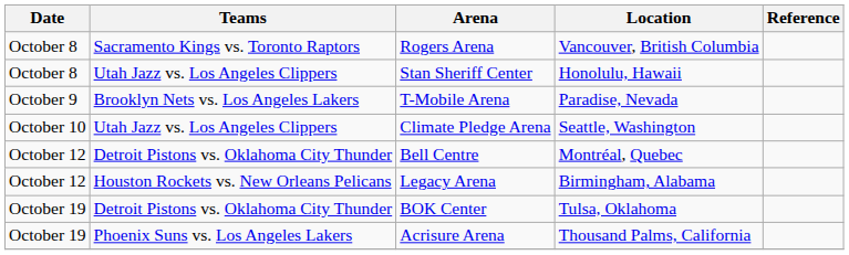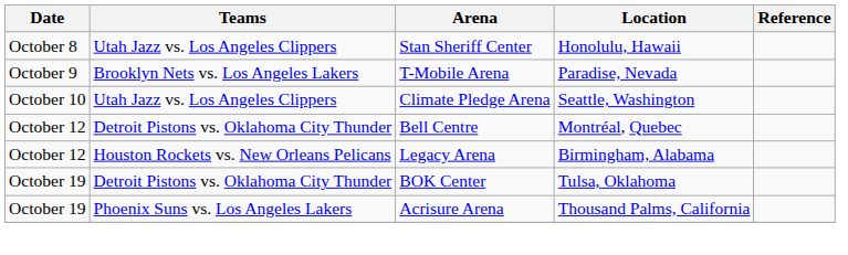- row: October 8 | Sacramento Kings vs. Toronto Raptors | Rogers Arena | Vancouver, British Columbia
